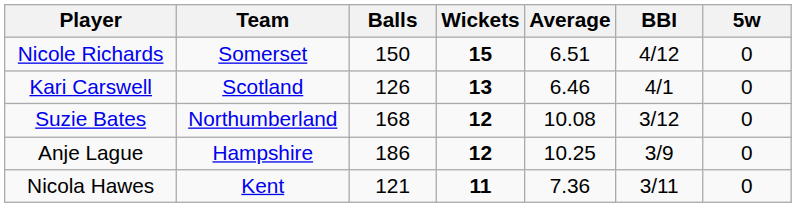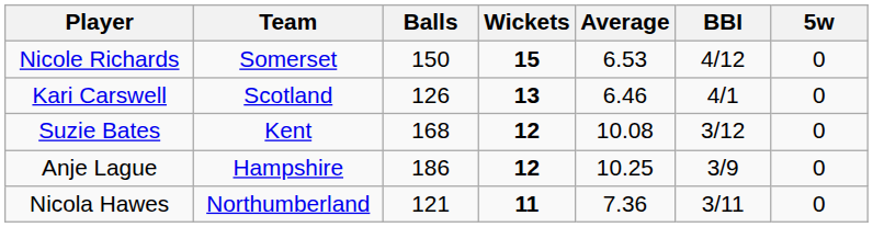Nicole Richards | Average: 6.51 -> 6.53
Suzie Bates | Team: Northumberland -> Kent
Nicola Hawes | Team: Kent -> Northumberland
